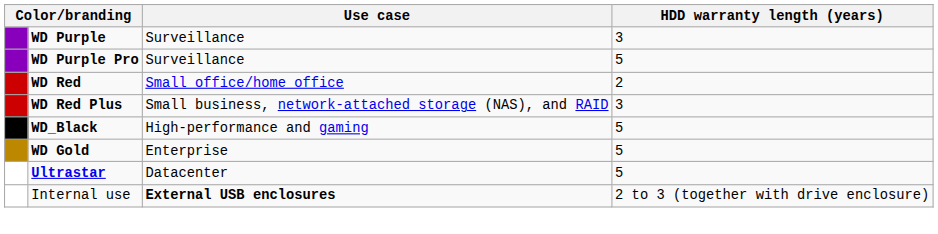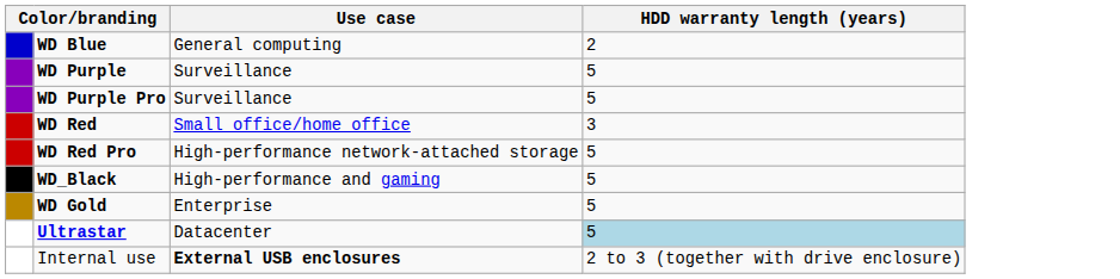+ row: WD Blue | General computing | 2
WD Purple | HDD warranty length (years): 3 -> 5
WD Red | HDD warranty length (years): 2 -> 3
- row: WD Red Plus | Small business, network-attached storage (NAS), and RAID | 3
+ row: WD Red Pro | High-performance network-attached storage | 5
Ultrastar | HDD warranty length (years): no background -> lightblue background
